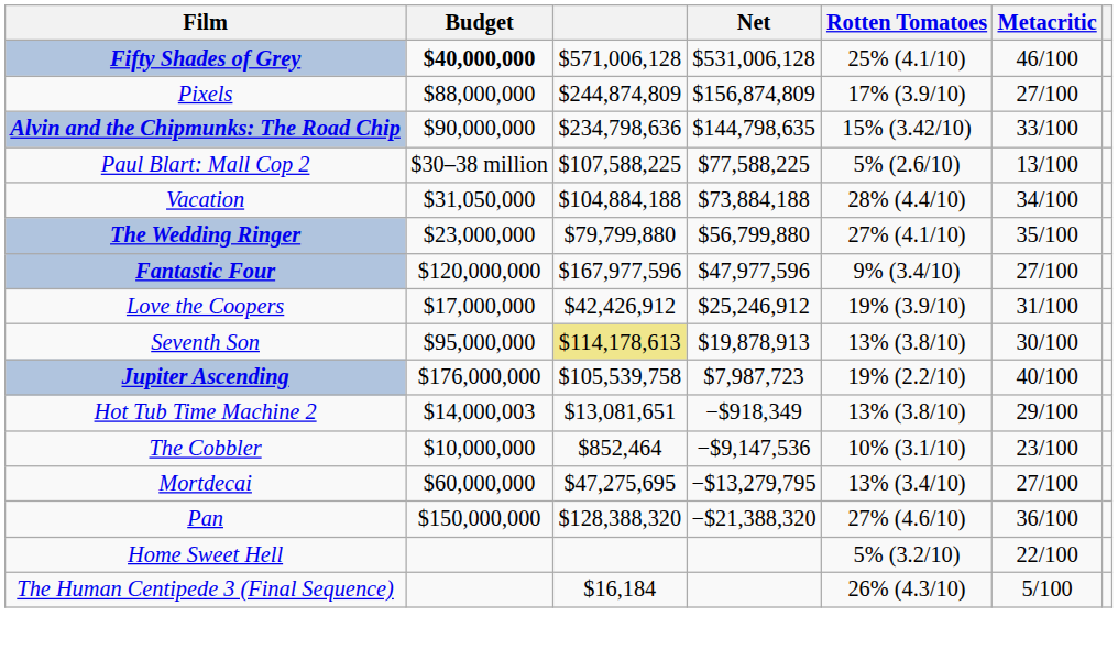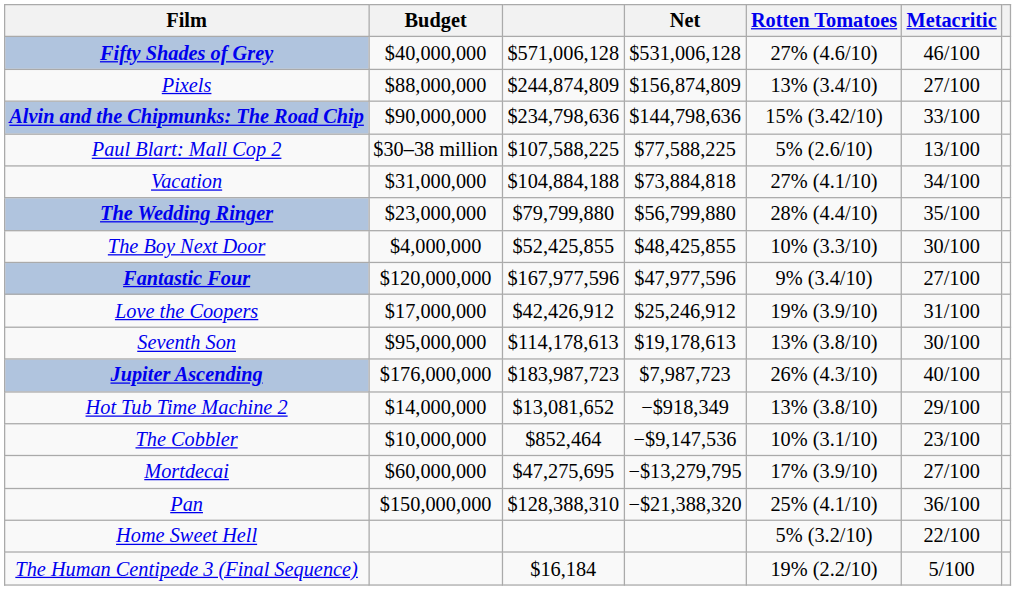Fifty Shades of Grey | Budget: bold -> normal
Fifty Shades of Grey | Rotten Tomatoes: 25% (4.1/10) -> 27% (4.6/10)
Pixels | Rotten Tomatoes: 17% (3.9/10) -> 13% (3.4/10)
Alvin and the Chipmunks: The Road Chip | Net: $144,798,635 -> $144,798,636
Vacation | Budget: $31,050,000 -> $31,000,000
Vacation | Net: $73,884,188 -> $73,884,818
Vacation | Rotten Tomatoes: 28% (4.4/10) -> 27% (4.1/10)
The Wedding Ringer | Rotten Tomatoes: 27% (4.1/10) -> 28% (4.4/10)
+ row: The Boy Next Door | $4,000,000 | $52,425,855 | $48,425,855 | 10% (3.3/10) | 30/100
Seventh Son | column 3: khaki background -> no background
Seventh Son | Net: $19,878,913 -> $19,178,613
Jupiter Ascending | column 3: $105,539,758 -> $183,987,723
Jupiter Ascending | Rotten Tomatoes: 19% (2.2/10) -> 26% (4.3/10)
Hot Tub Time Machine 2 | Budget: $14,000,003 -> $14,000,000
Hot Tub Time Machine 2 | column 3: $13,081,651 -> $13,081,652
Mortdecai | Rotten Tomatoes: 13% (3.4/10) -> 17% (3.9/10)
Pan | column 3: $128,388,320 -> $128,388,310
Pan | Rotten Tomatoes: 27% (4.6/10) -> 25% (4.1/10)
The Human Centipede 3 (Final Sequence) | Rotten Tomatoes: 26% (4.3/10) -> 19% (2.2/10)
